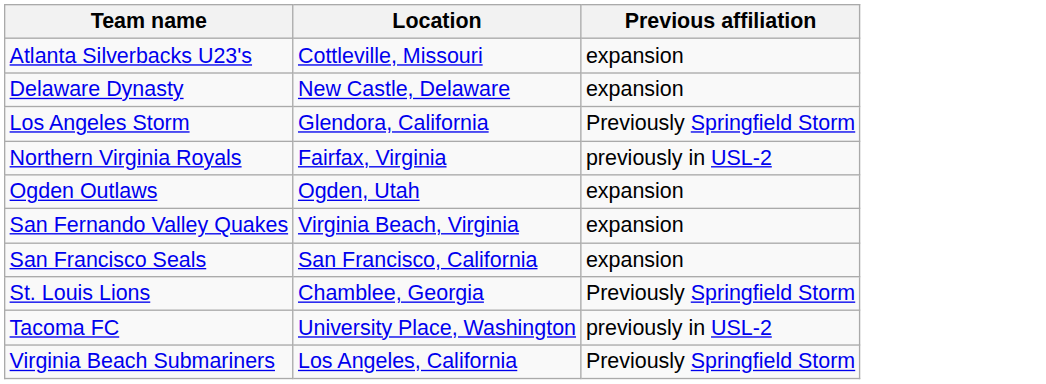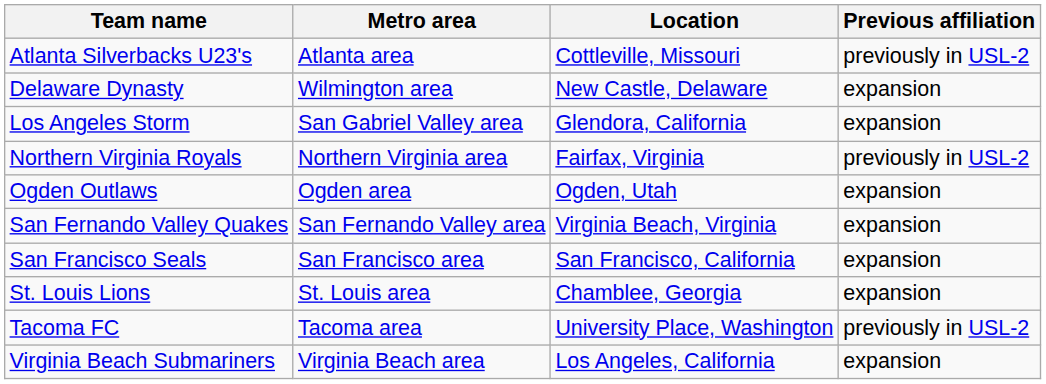+ column: Metro area | Atlanta area | Wilmington area | San Gabriel Valley area | Northern Virginia area | Ogden area | San Fernando Valley area | San Francisco area | St. Louis area | Tacoma area | Virginia Beach area
Atlanta Silverbacks U23's | Previous affiliation: expansion -> previously in USL-2
Los Angeles Storm | Previous affiliation: Previously Springfield Storm -> expansion
St. Louis Lions | Previous affiliation: Previously Springfield Storm -> expansion
Virginia Beach Submariners | Previous affiliation: Previously Springfield Storm -> expansion
